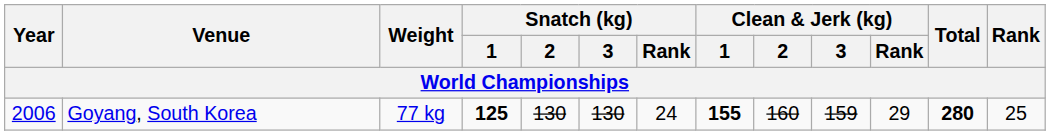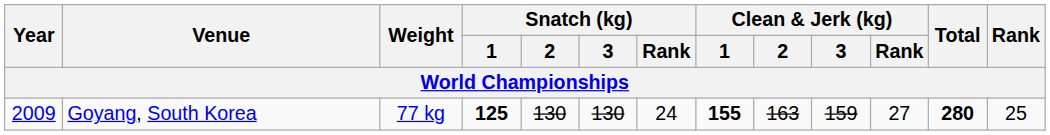Goyang, South Korea | Year: 2006 -> 2009
Goyang, South Korea | Clean & Jerk (kg) / 2: 160 -> 163
Goyang, South Korea | Clean & Jerk (kg) / Rank: 29 -> 27
